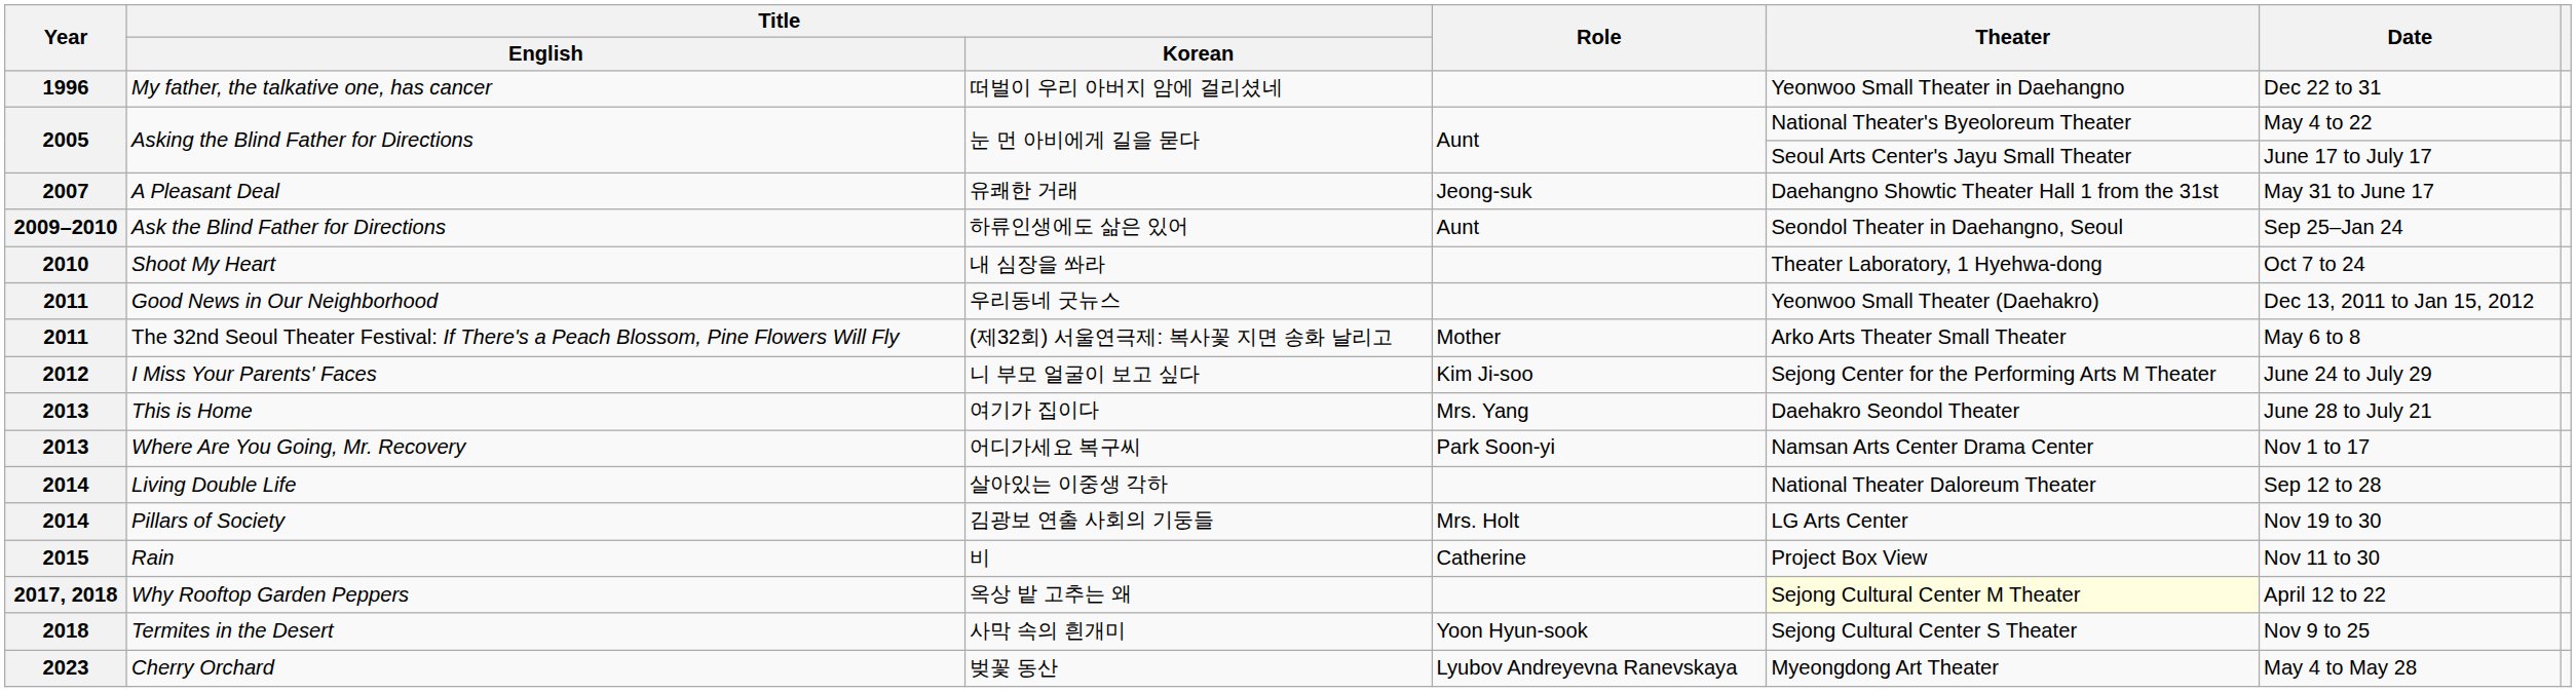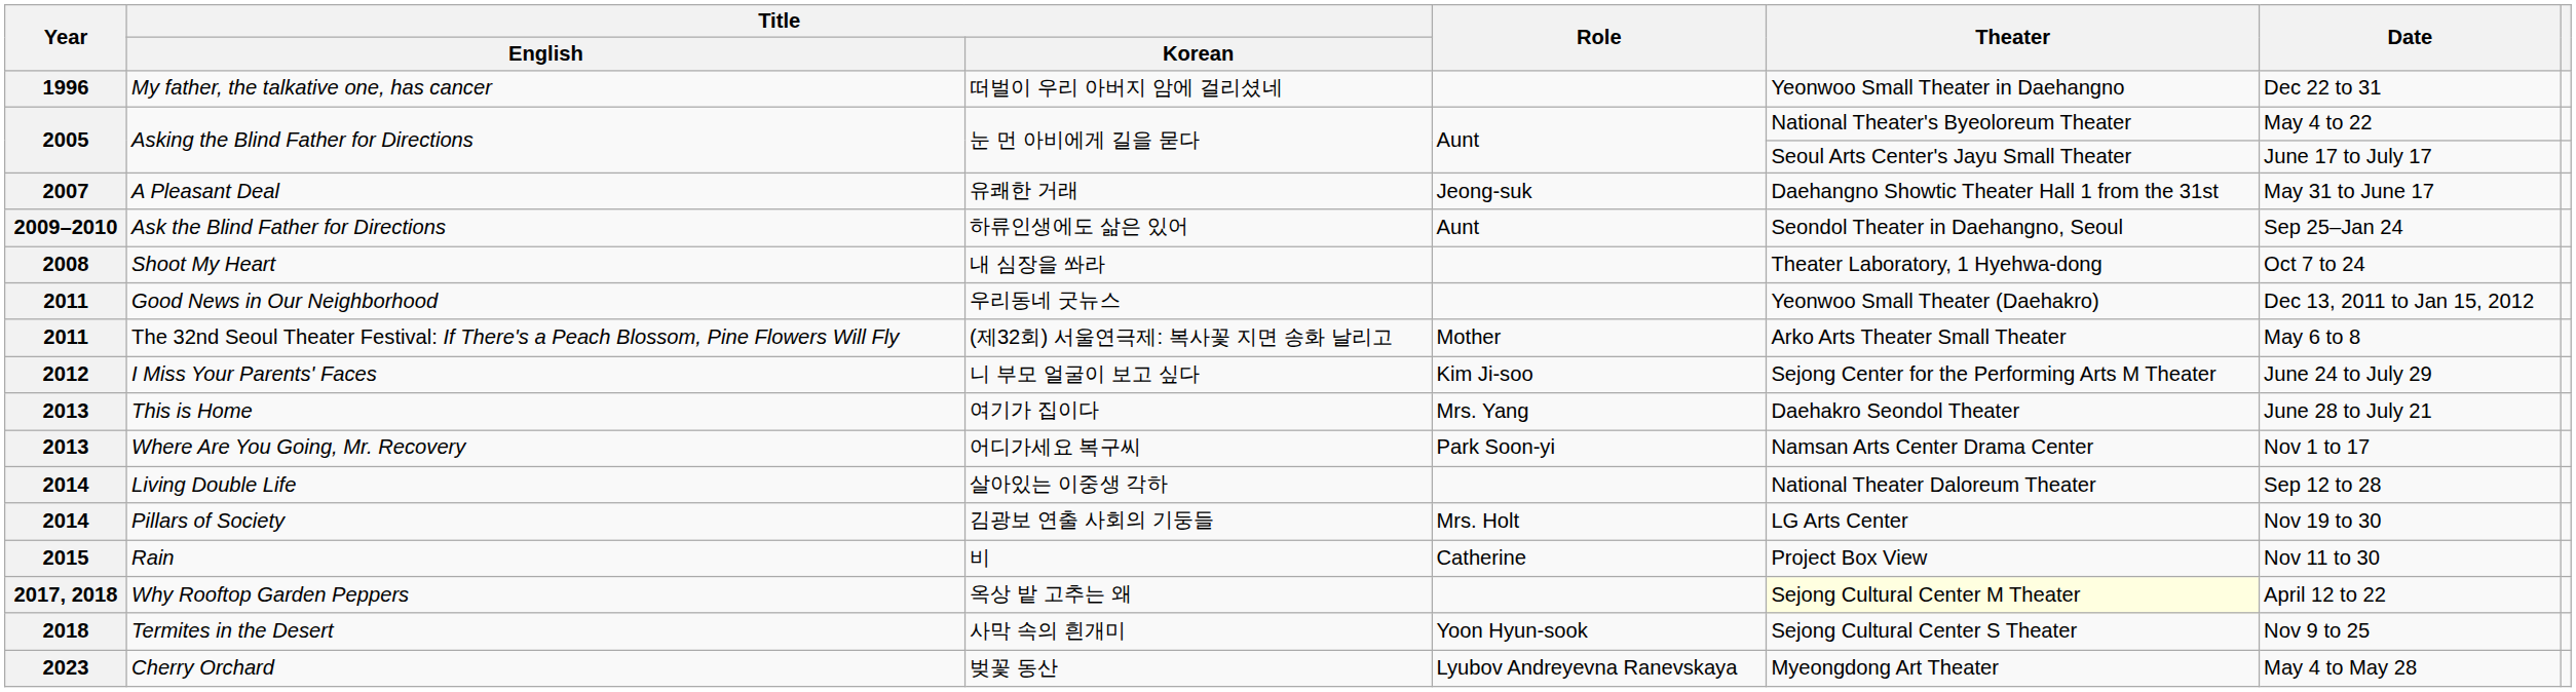Shoot My Heart | Year: 2010 -> 2008
